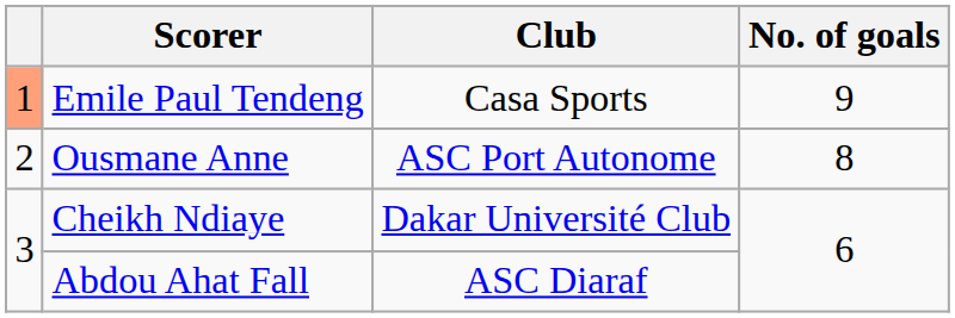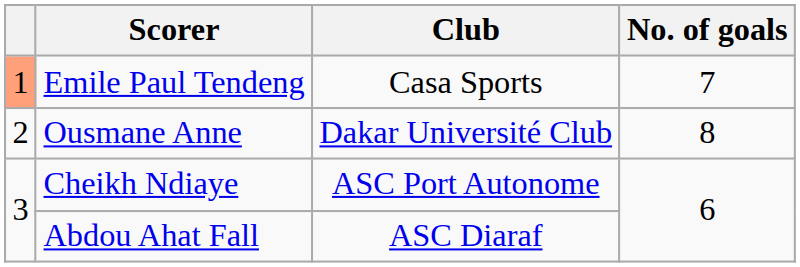Emile Paul Tendeng | No. of goals: 9 -> 7
Ousmane Anne | Club: ASC Port Autonome -> Dakar Université Club
Cheikh Ndiaye | Club: Dakar Université Club -> ASC Port Autonome
